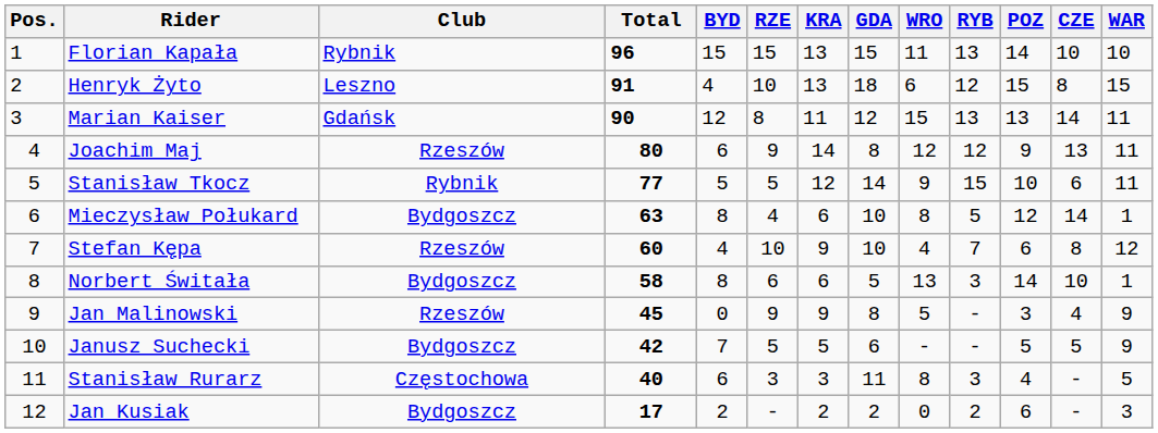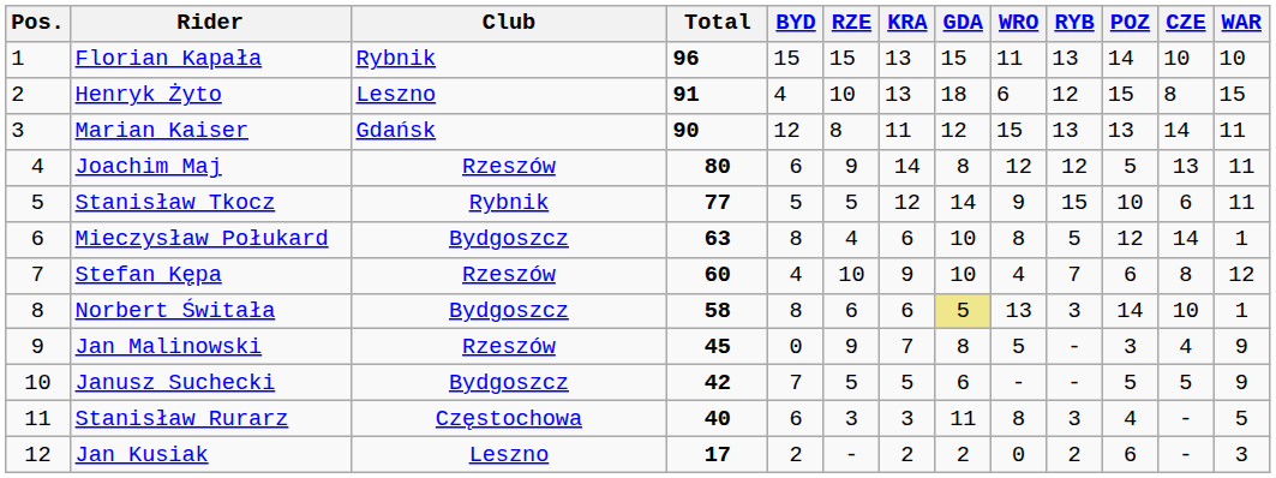Joachim Maj | POZ: 9 -> 5
Norbert Świtała | GDA: no background -> khaki background
Jan Malinowski | KRA: 9 -> 7
Jan Kusiak | Club: Bydgoszcz -> Leszno
